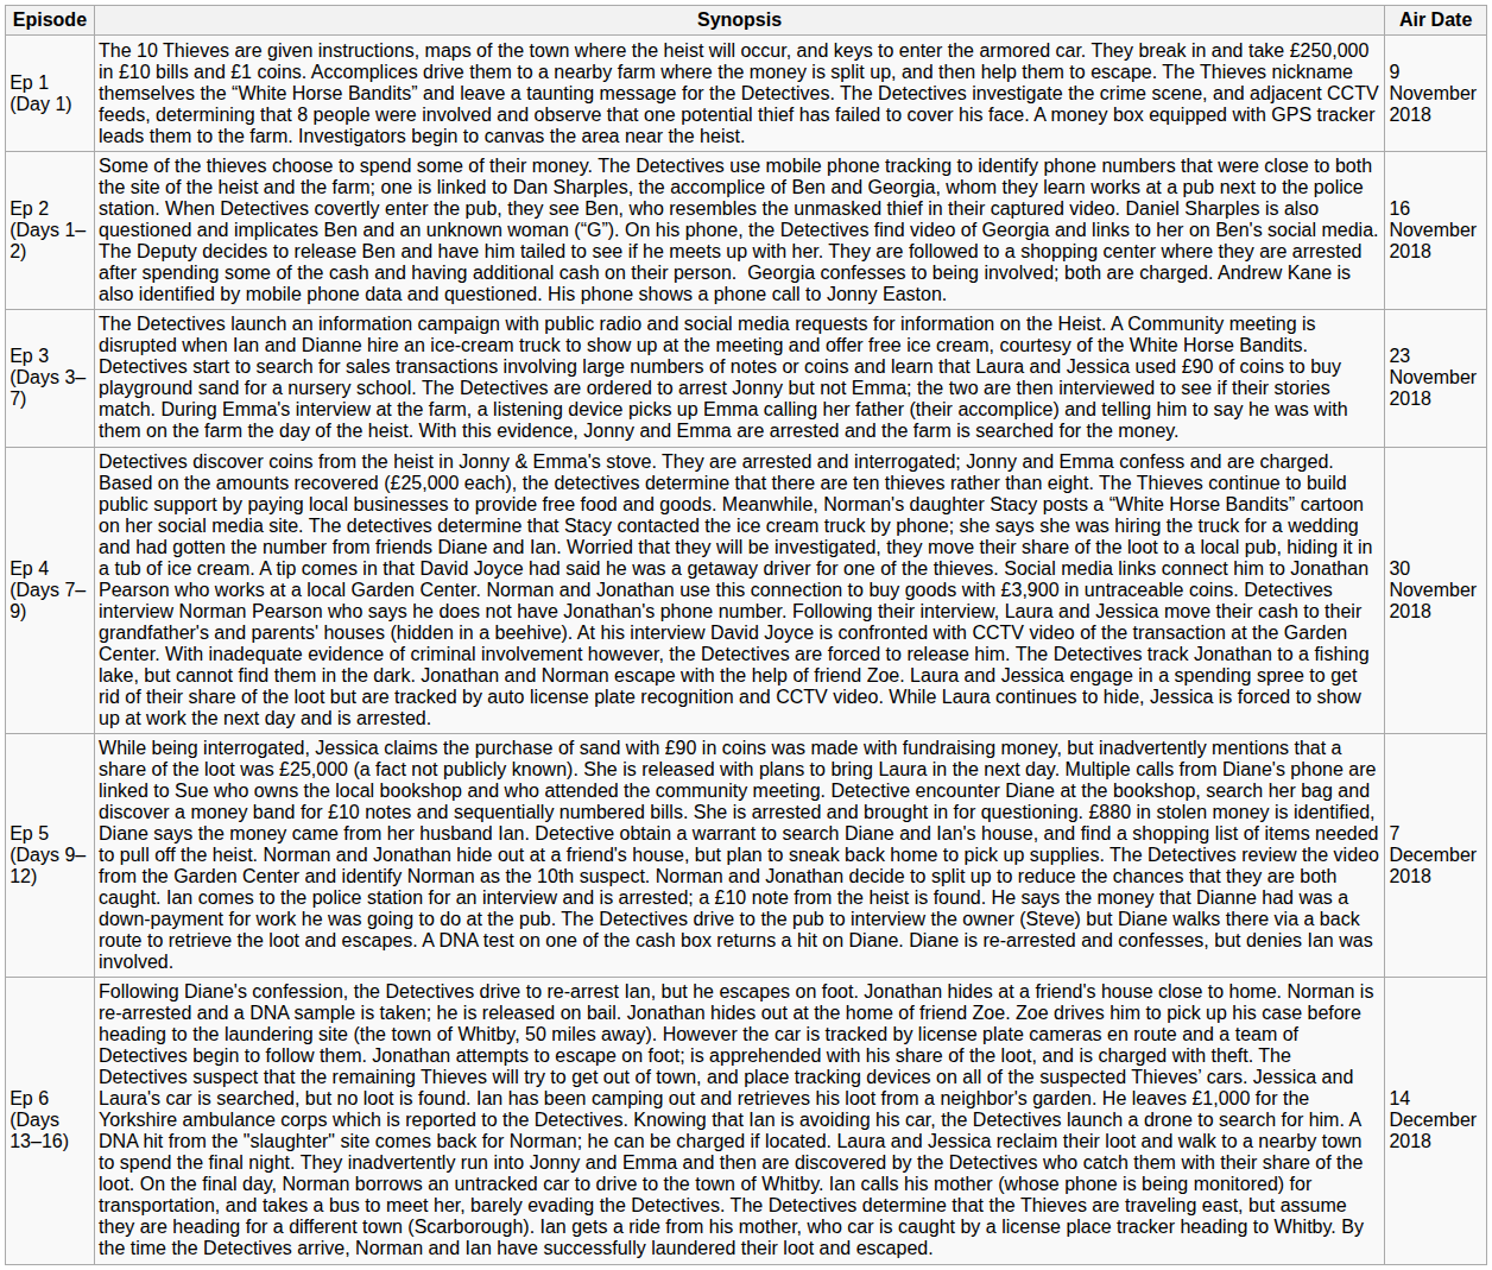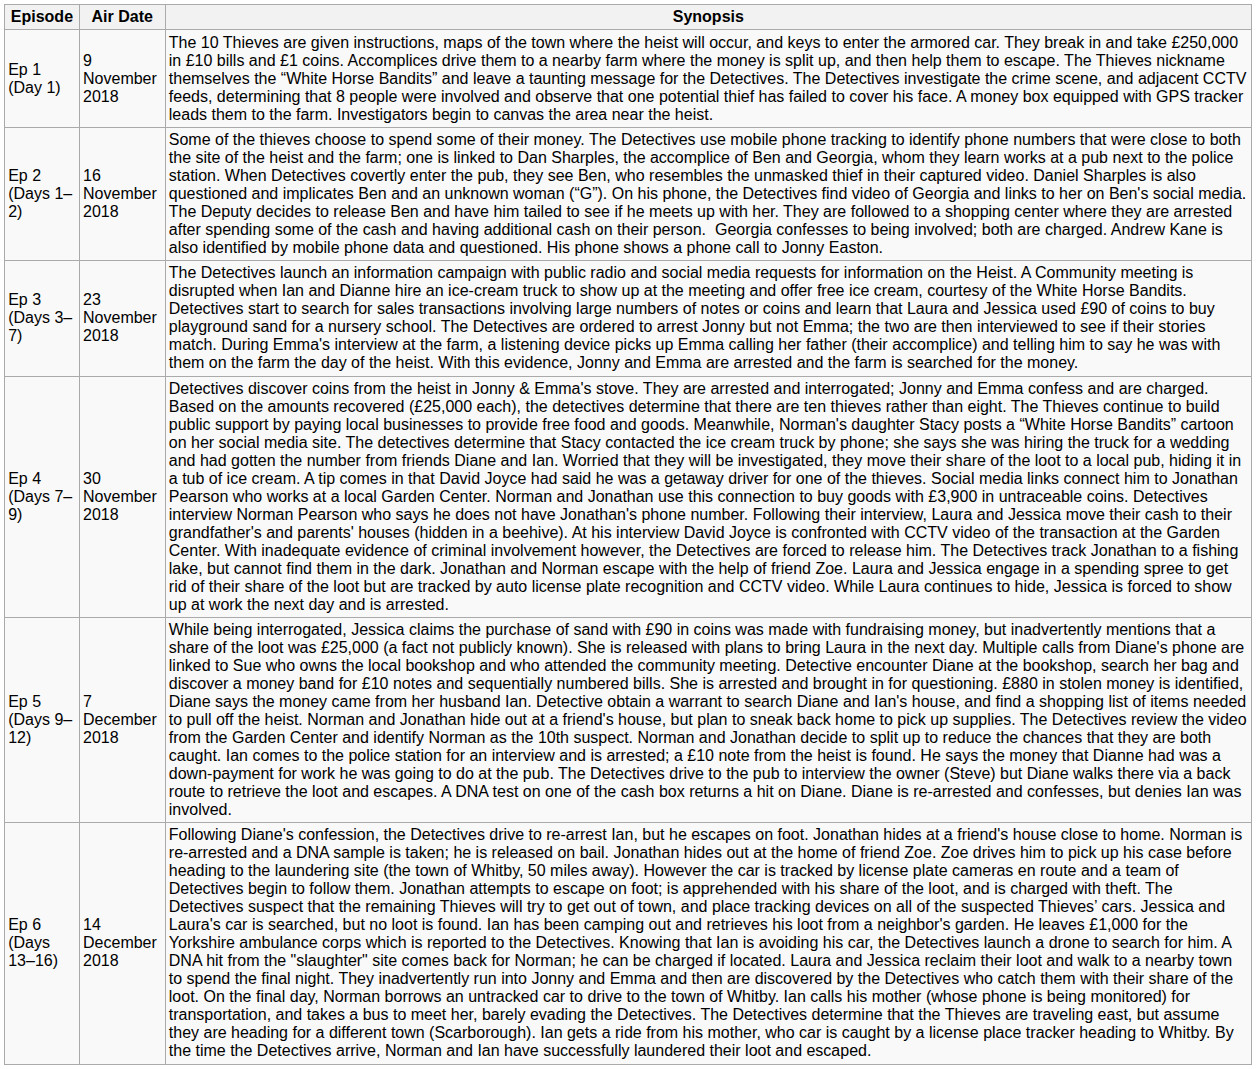columns swapped: Air Date <-> Synopsis
